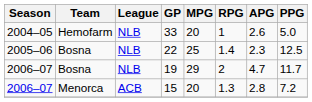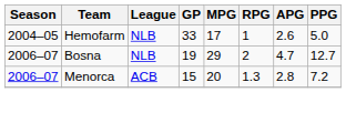33 | MPG: 20 -> 17
- row: 2005–06 | Bosna | NLB | 22 | 25 | 1.4 | 2.3 | 12.5
19 | PPG: 11.7 -> 12.7
